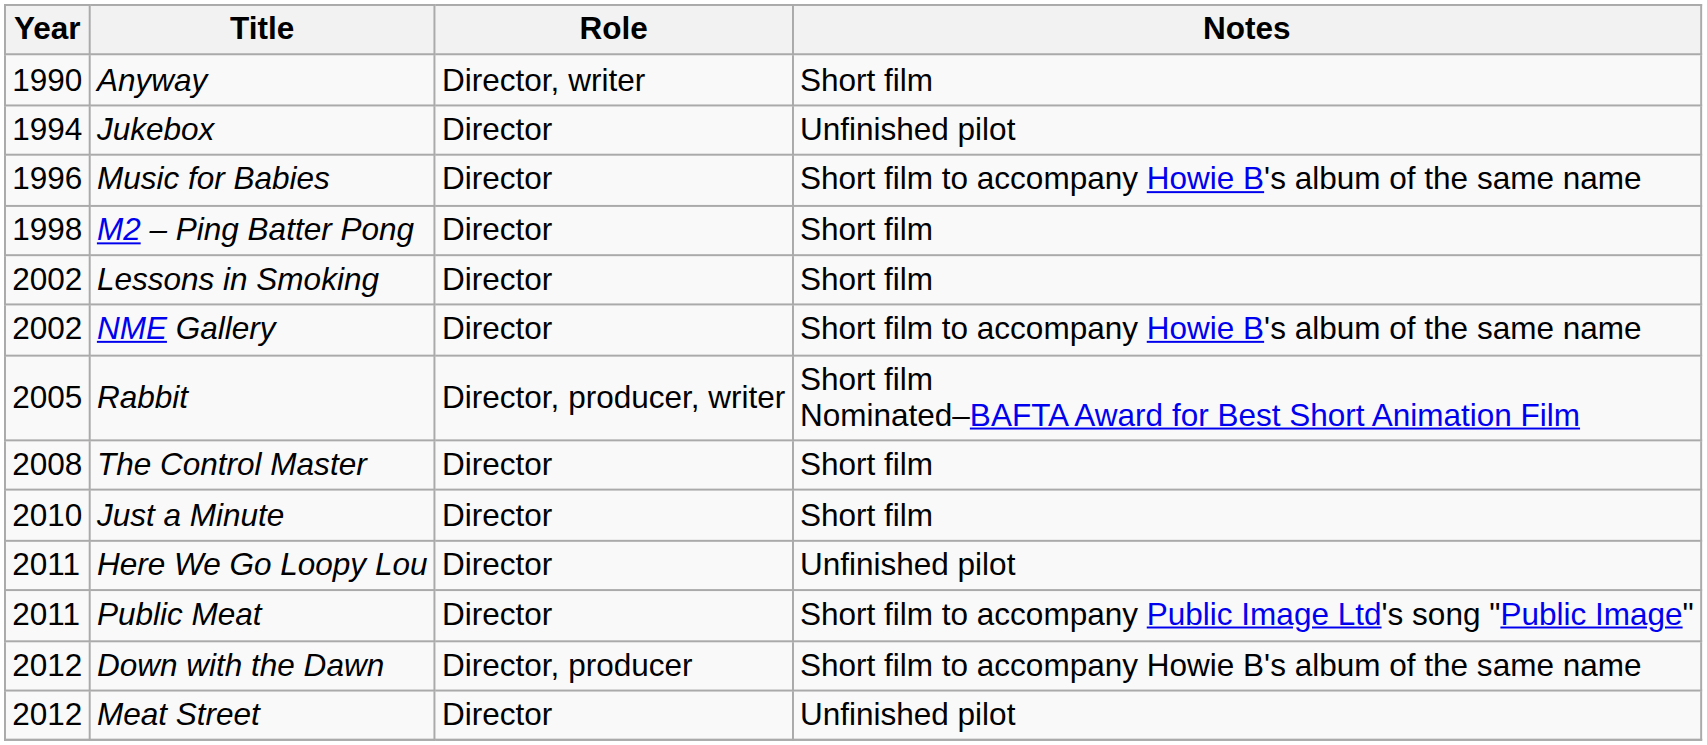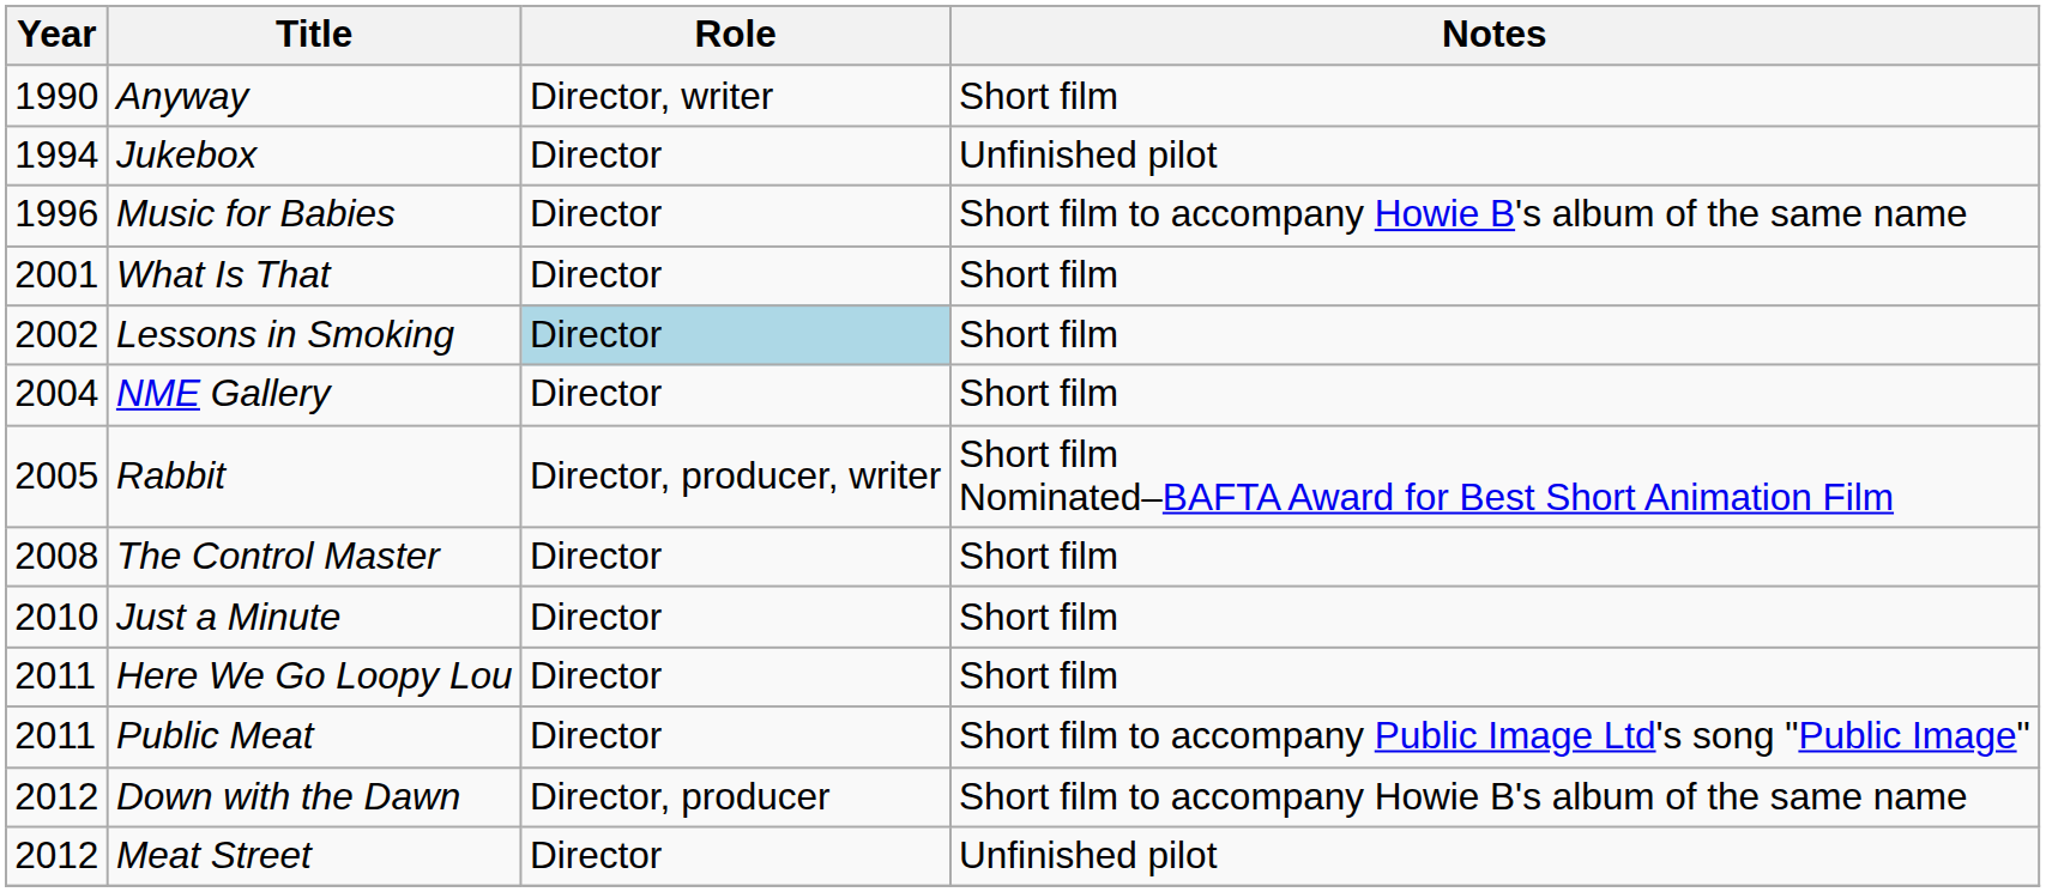- row: 1998 | M2 – Ping Batter Pong | Director | Short film
+ row: 2001 | What Is That | Director | Short film
Lessons in Smoking | Role: no background -> lightblue background
NME Gallery | Year: 2002 -> 2004
NME Gallery | Notes: Short film to accompany Howie B's album of the same name -> Short film
Here We Go Loopy Lou | Notes: Unfinished pilot -> Short film
